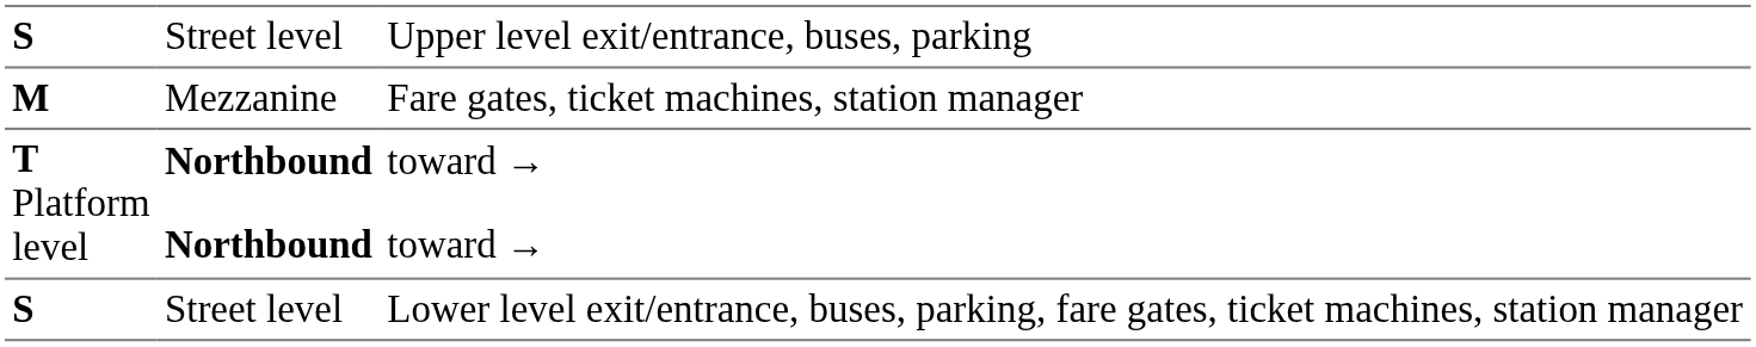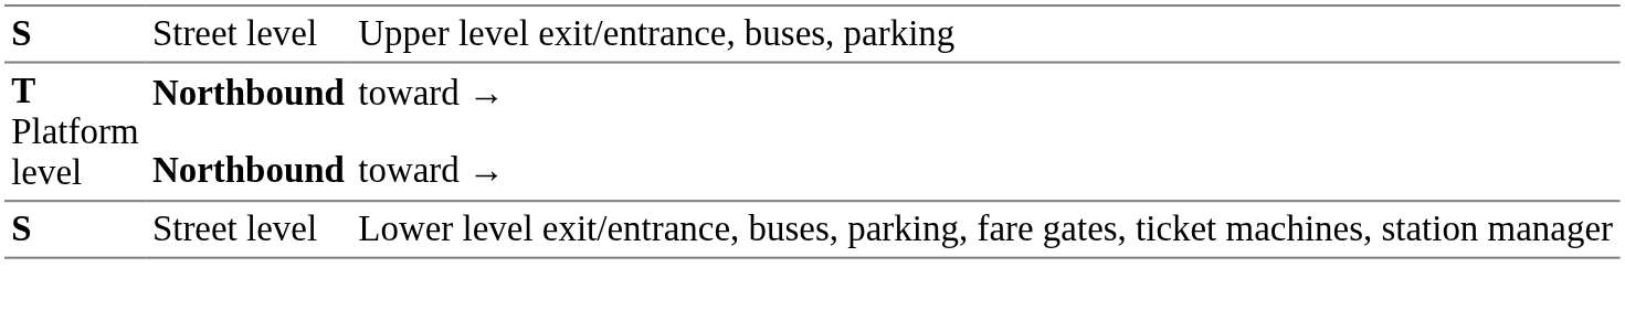- row: M | Mezzanine | Fare gates, ticket machines, station manager
